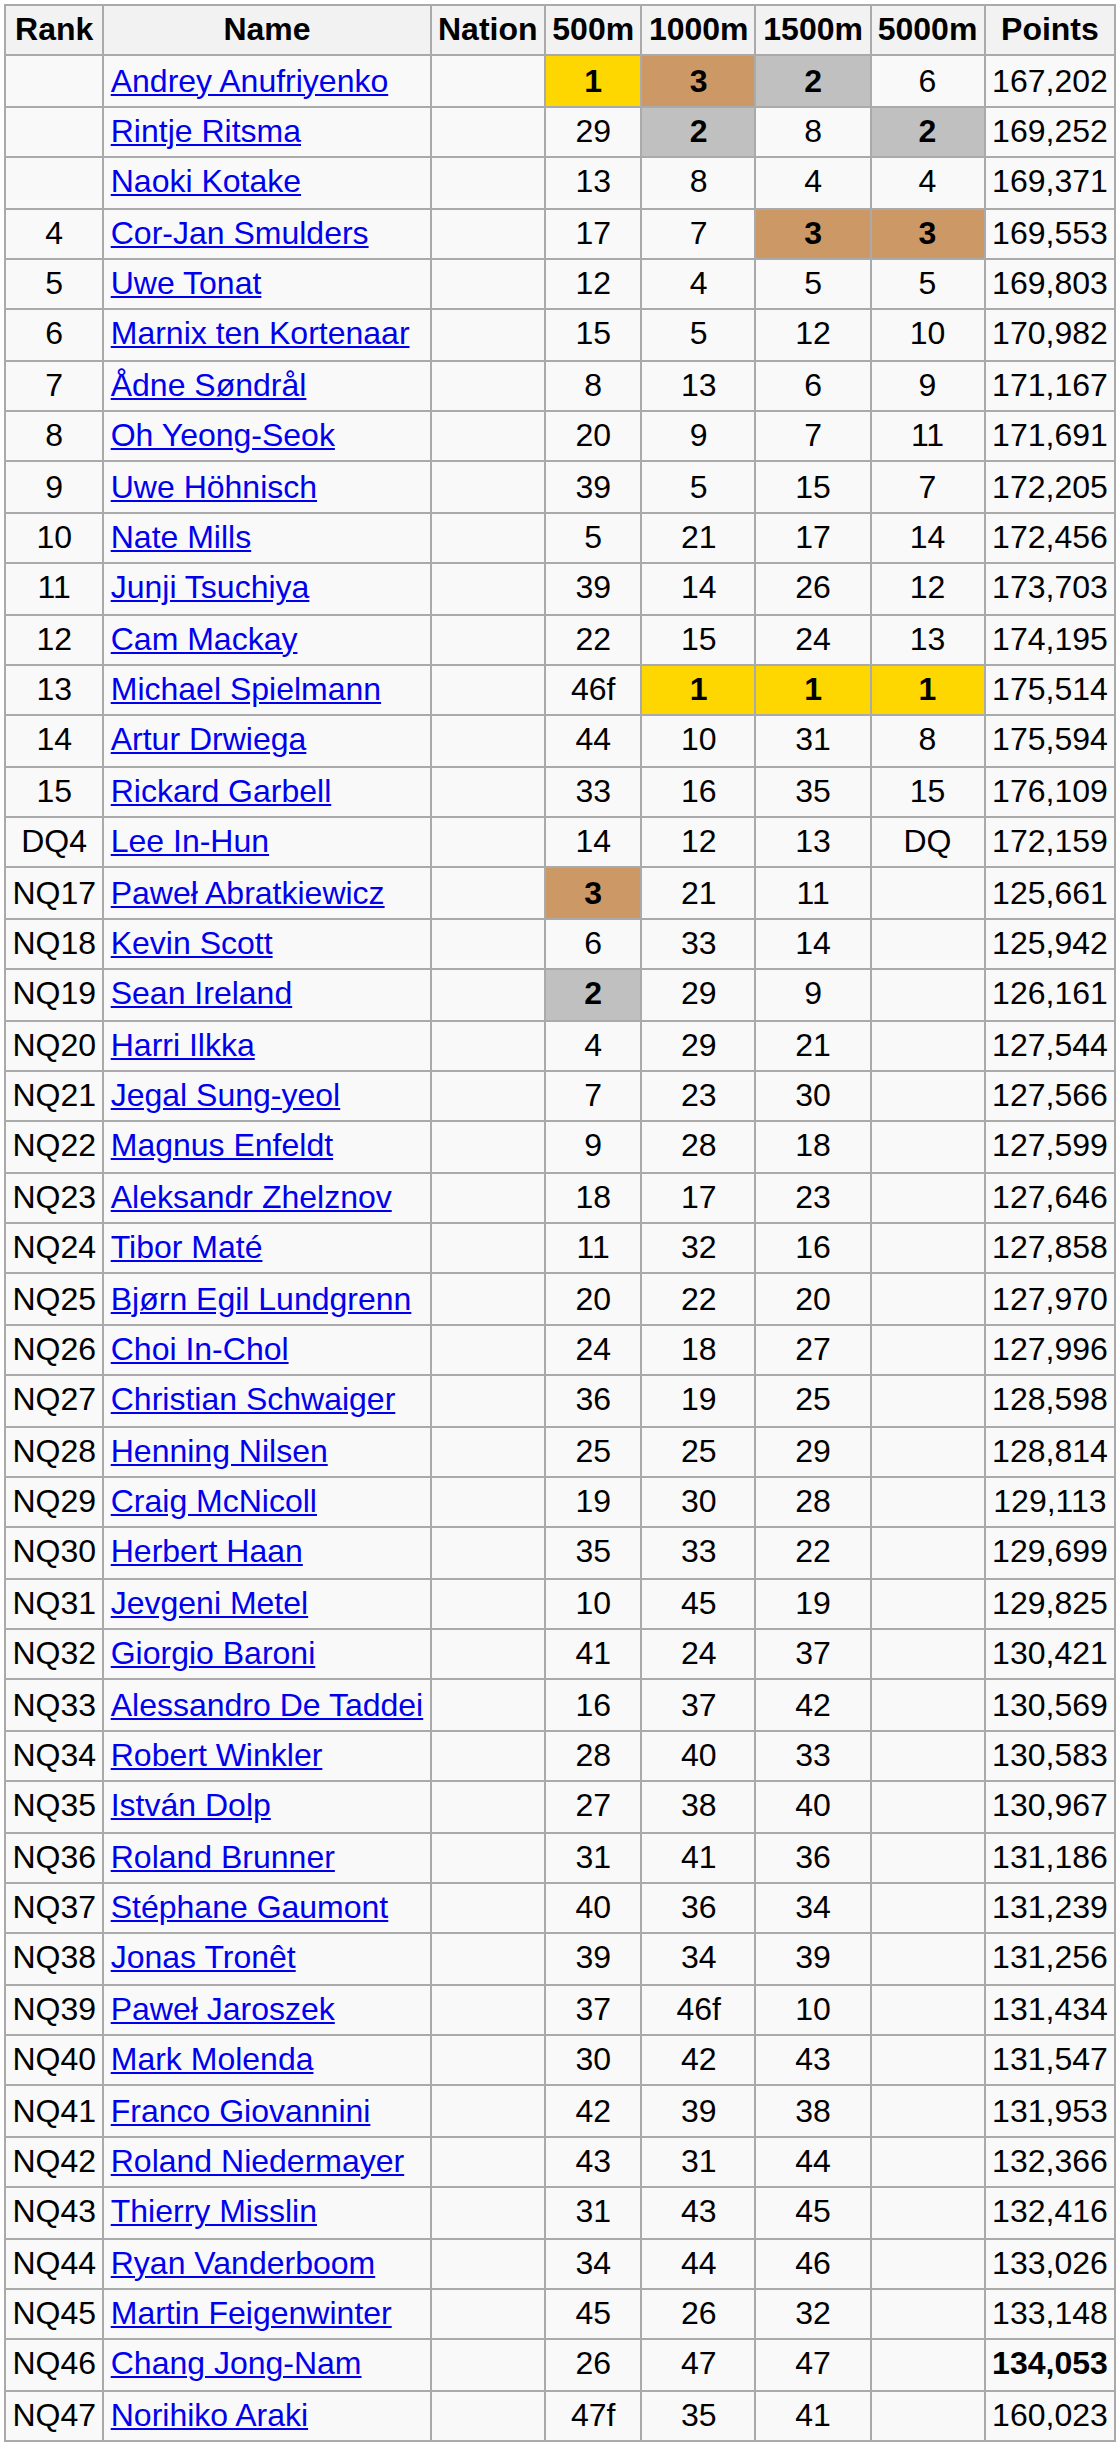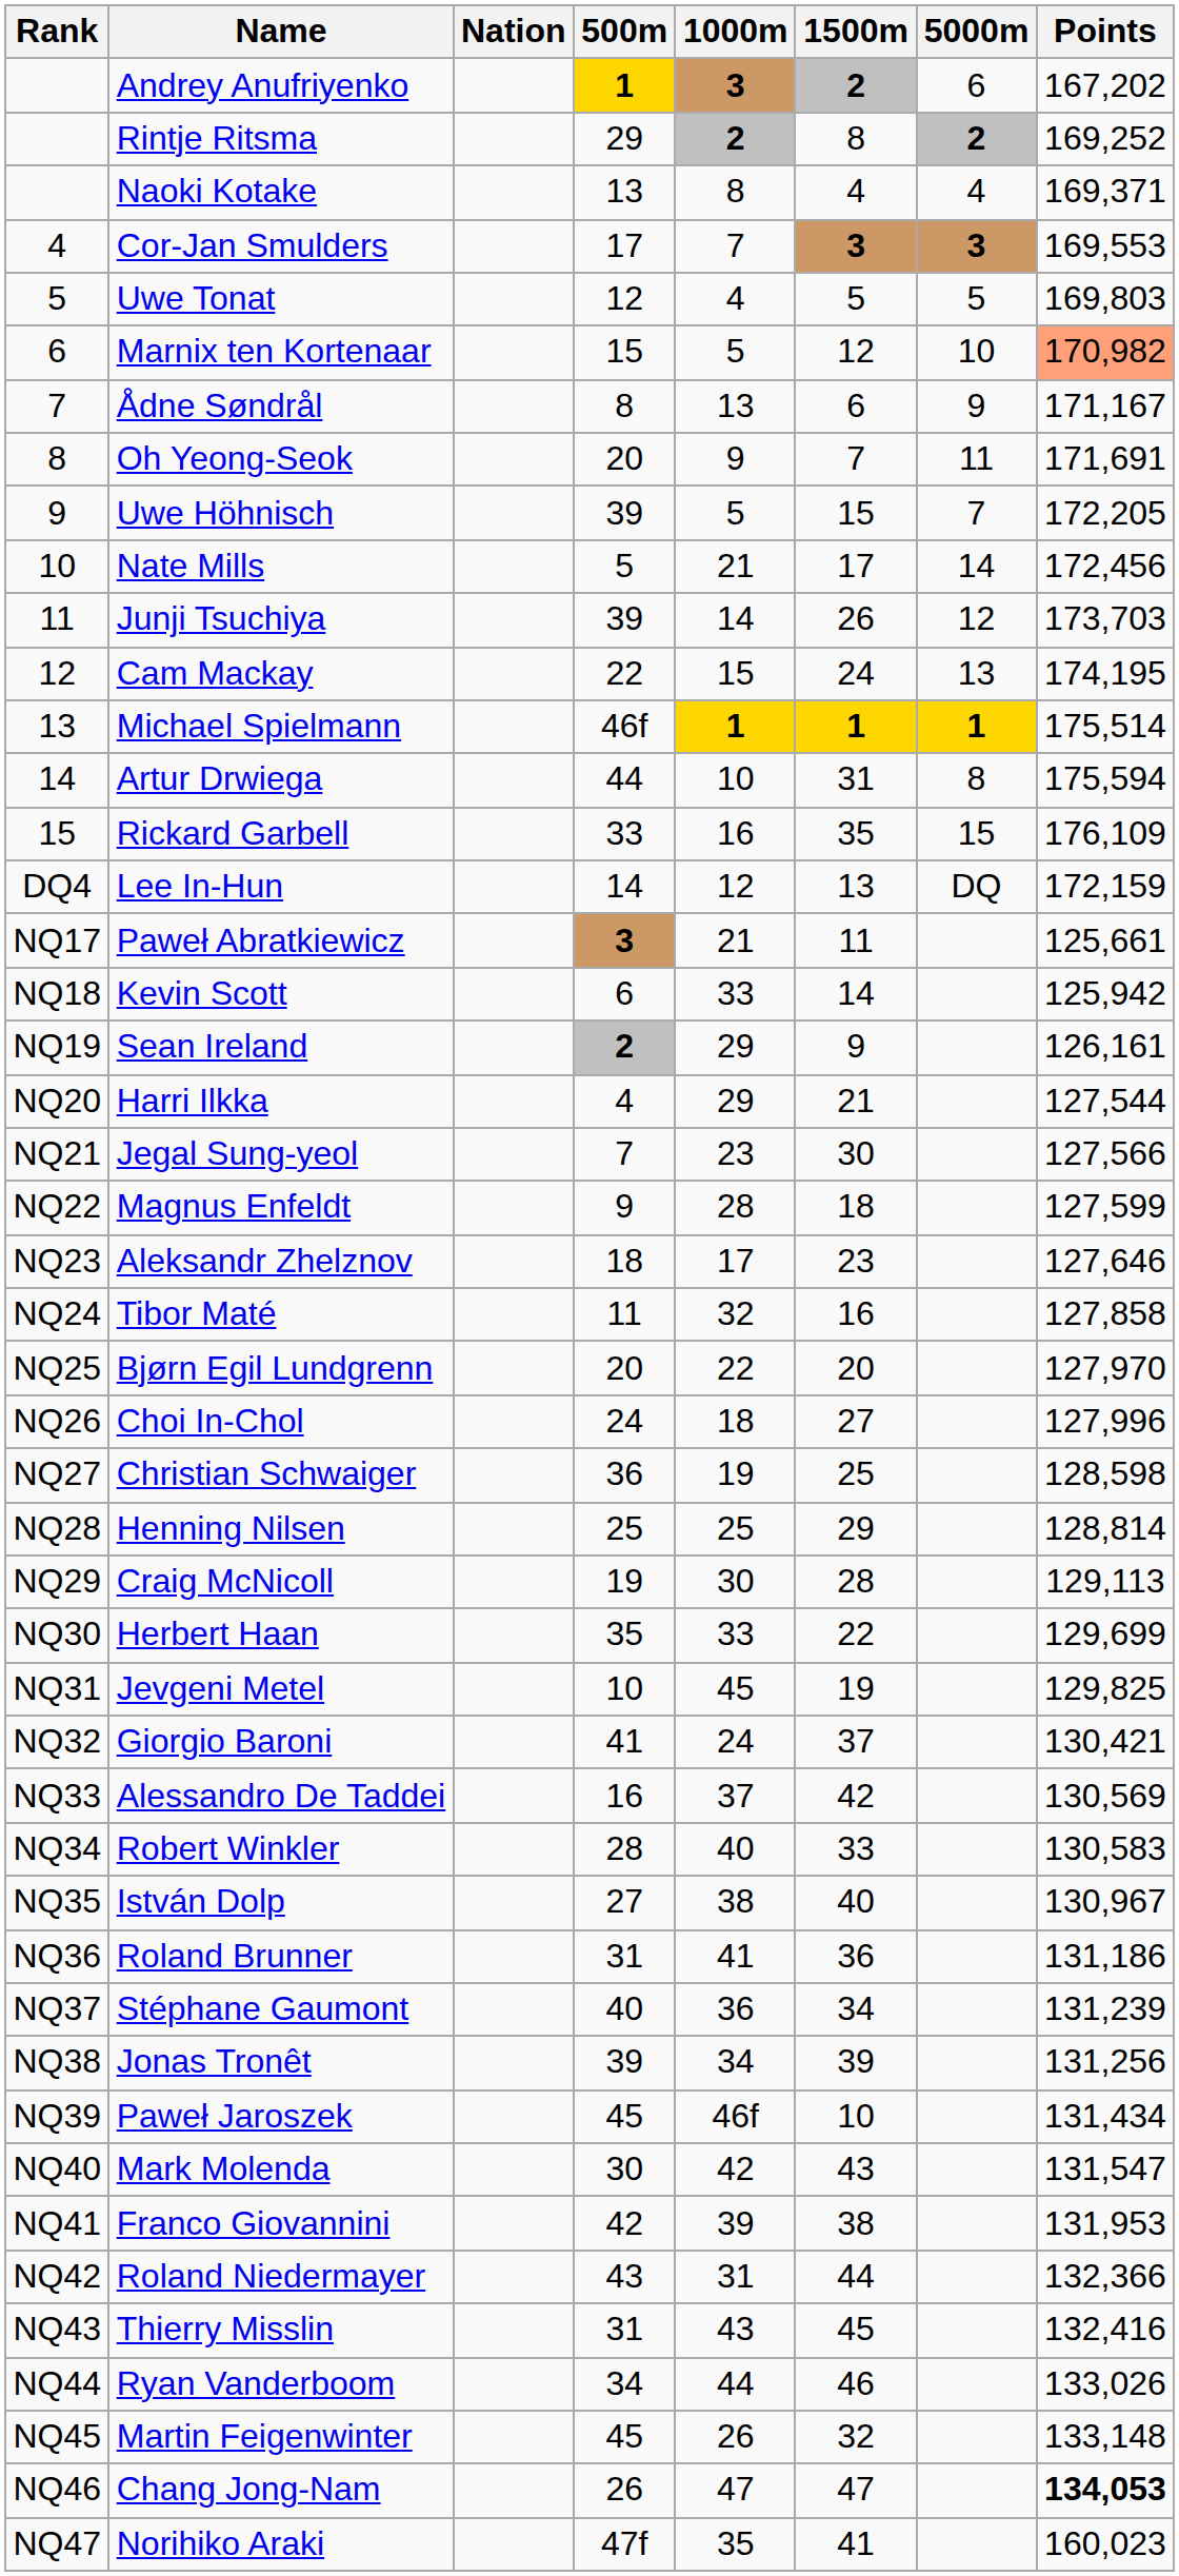Marnix ten Kortenaar | Points: no background -> lightsalmon background
Paweł Jaroszek | 500m: 37 -> 45
